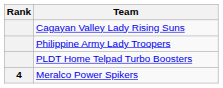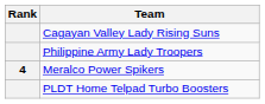rows swapped: PLDT Home Telpad Turbo Boosters <-> Meralco Power Spikers
